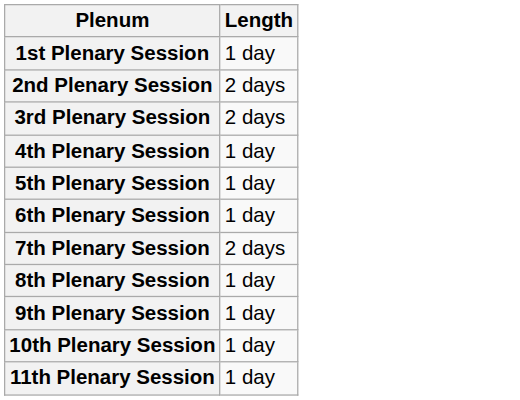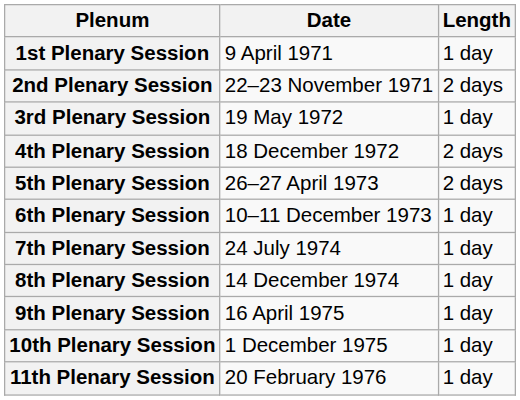+ column: Date | 9 April 1971 | 22–23 November 1971 | 19 May 1972 | 18 December 1972 | 26–27 April 1973 | 10–11 December 1973 | 24 July 1974 | 14 December 1974 | 16 April 1975 | 1 December 1975 | 20 February 1976
3rd Plenary Session | Length: 2 days -> 1 day
4th Plenary Session | Length: 1 day -> 2 days
5th Plenary Session | Length: 1 day -> 2 days
7th Plenary Session | Length: 2 days -> 1 day
